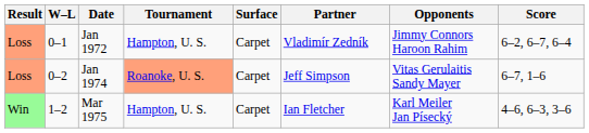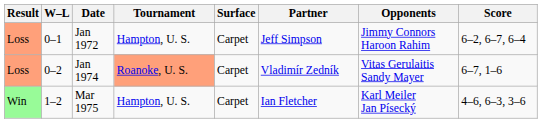Jan 1972 | Partner: Vladimír Zedník -> Jeff Simpson
Jan 1974 | Partner: Jeff Simpson -> Vladimír Zedník
